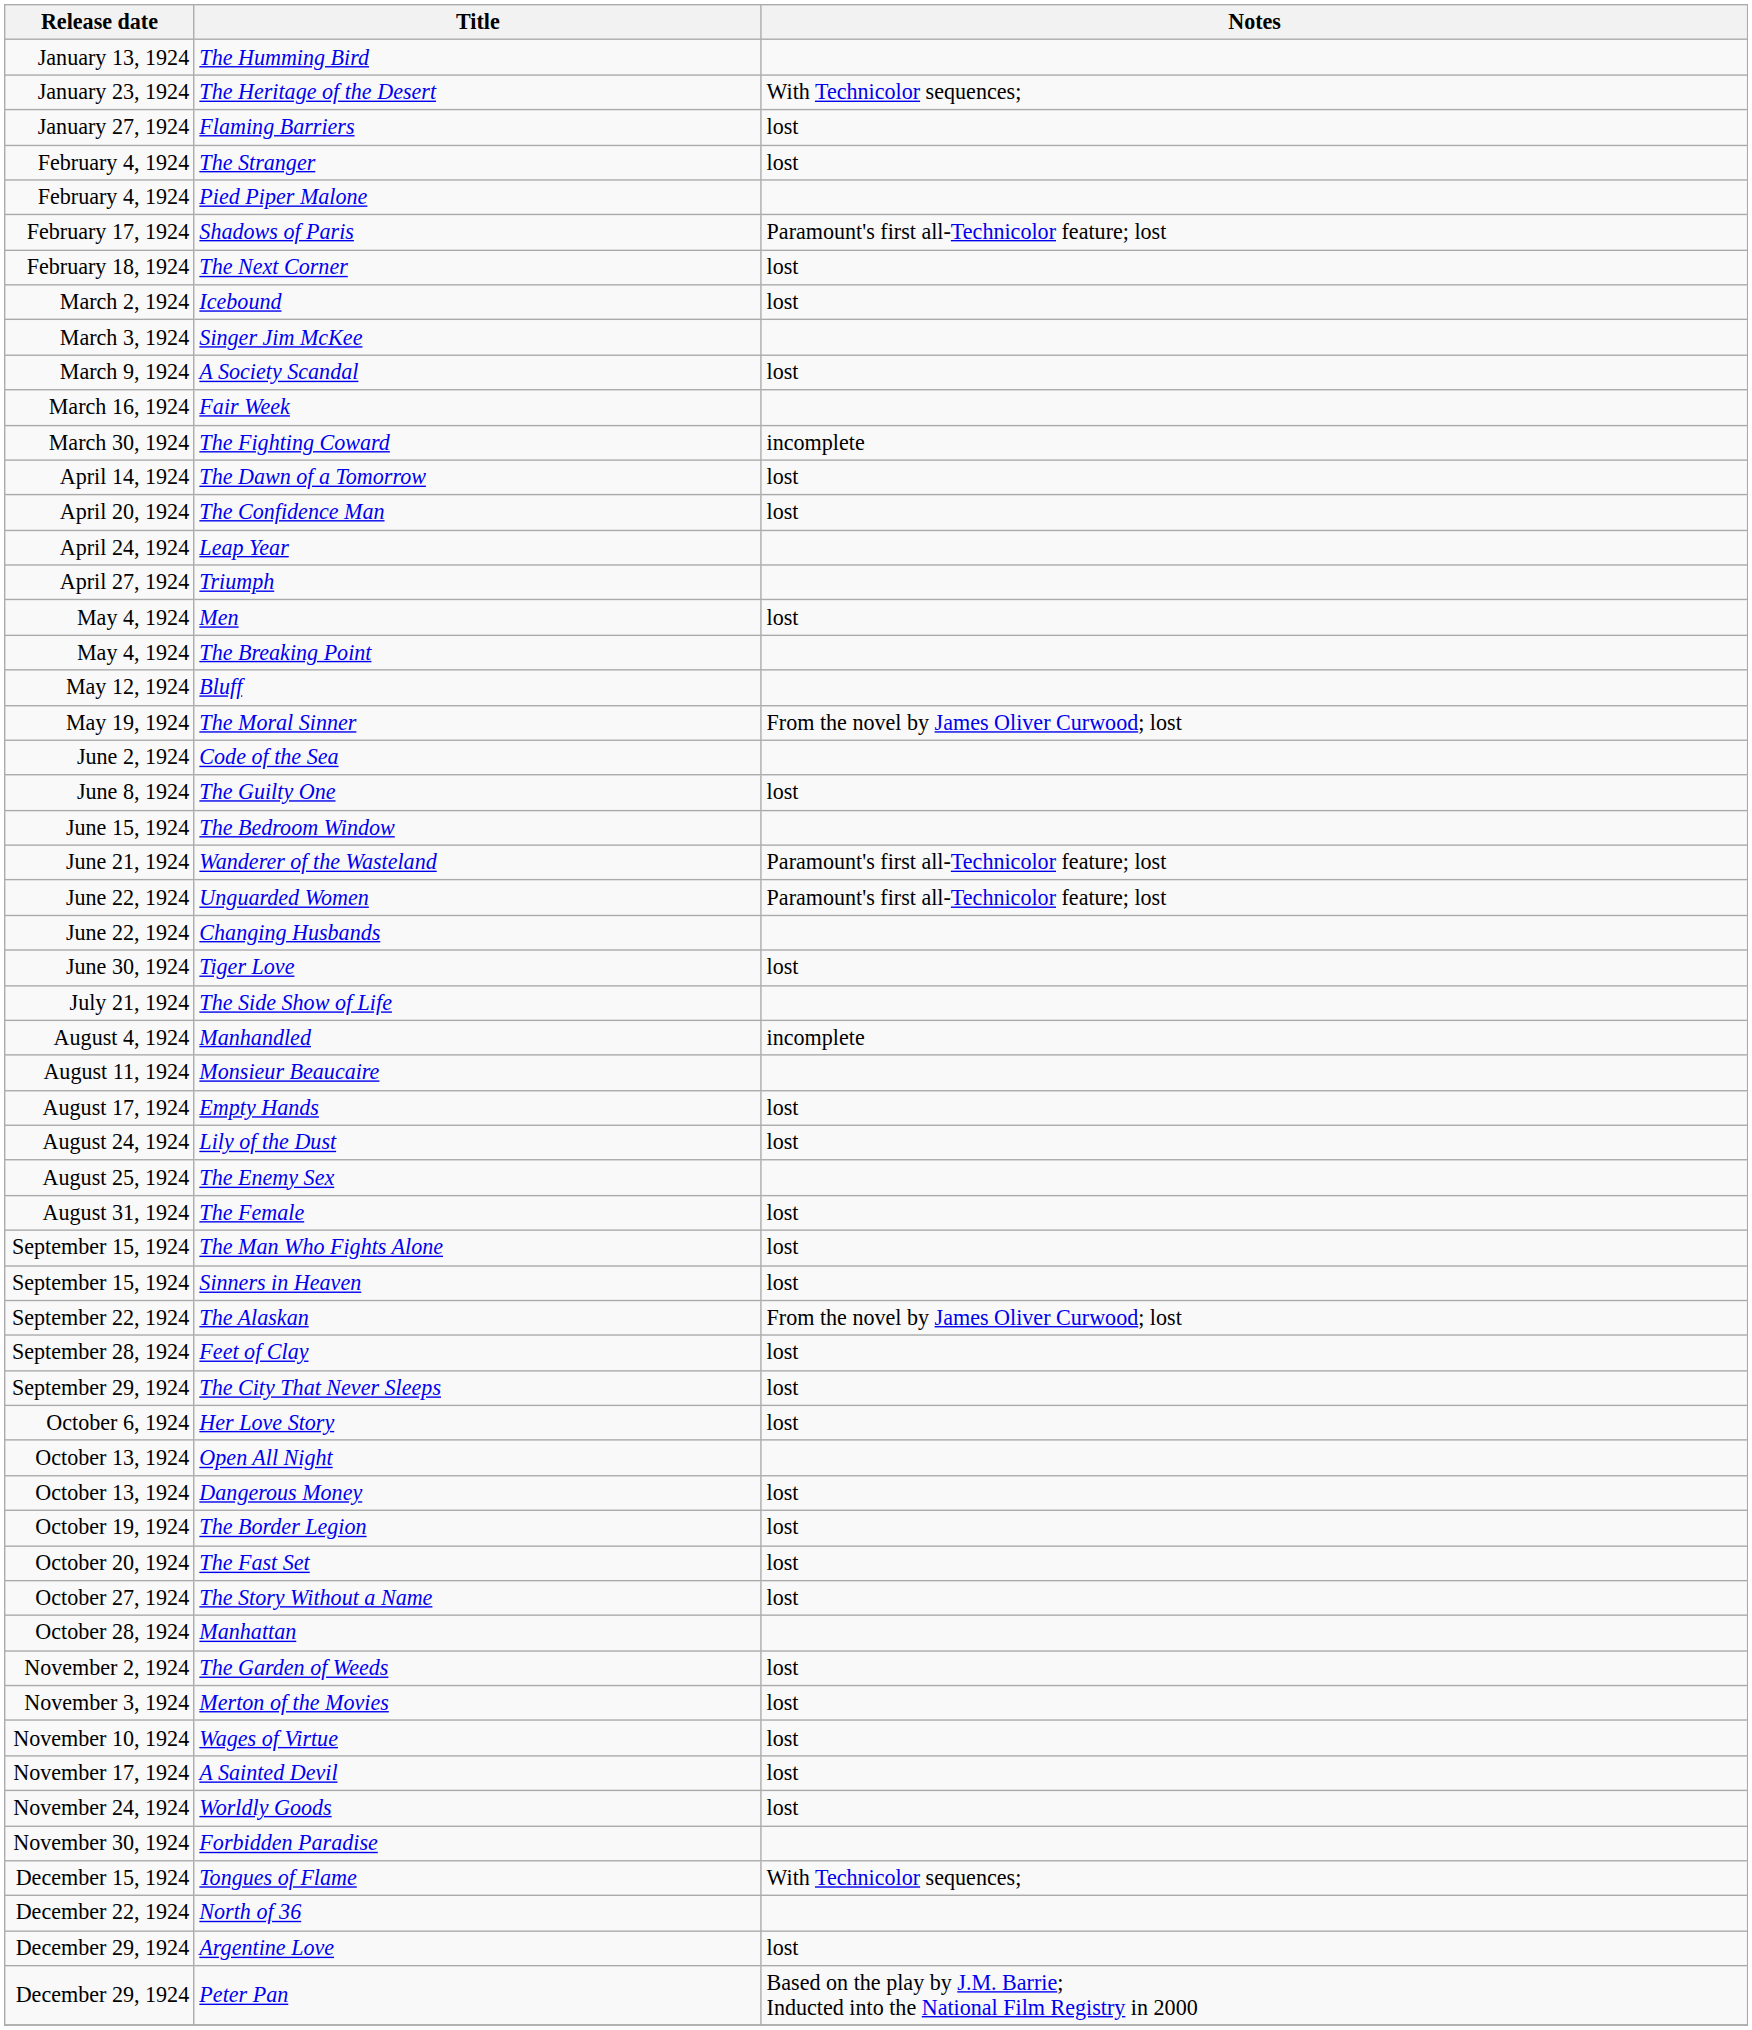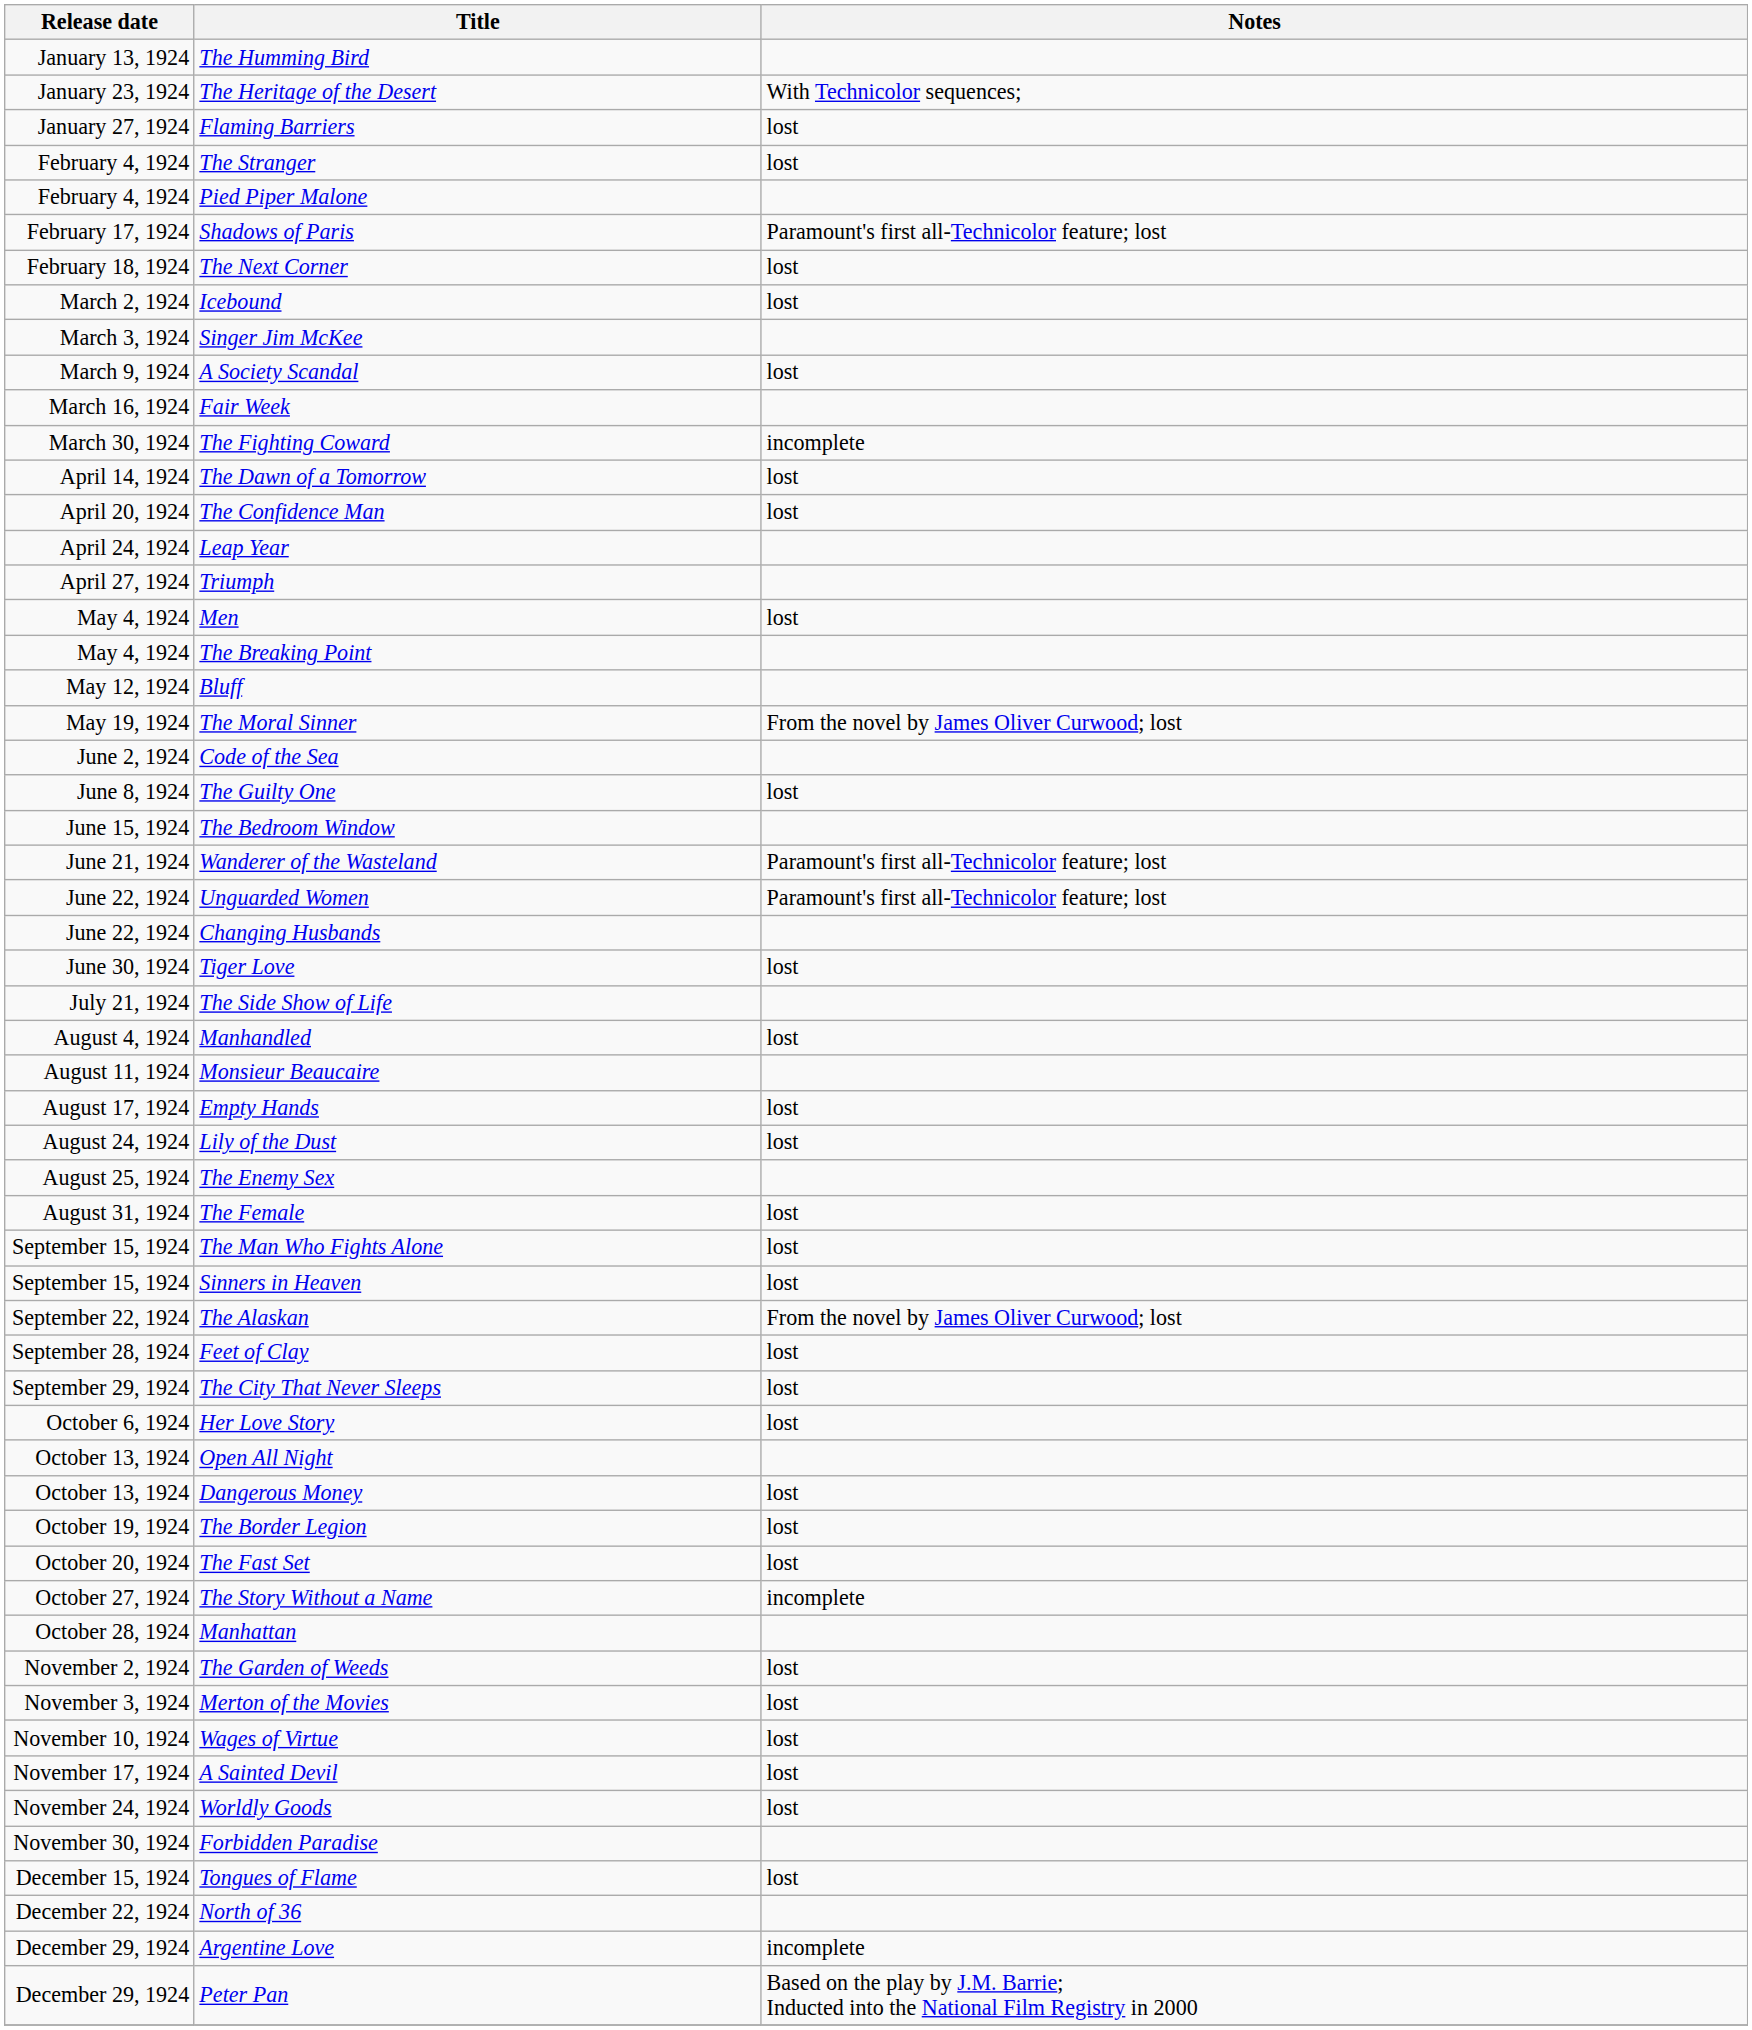Manhandled | Notes: incomplete -> lost
The Story Without a Name | Notes: lost -> incomplete
Tongues of Flame | Notes: With Technicolor sequences; -> lost
Argentine Love | Notes: lost -> incomplete
